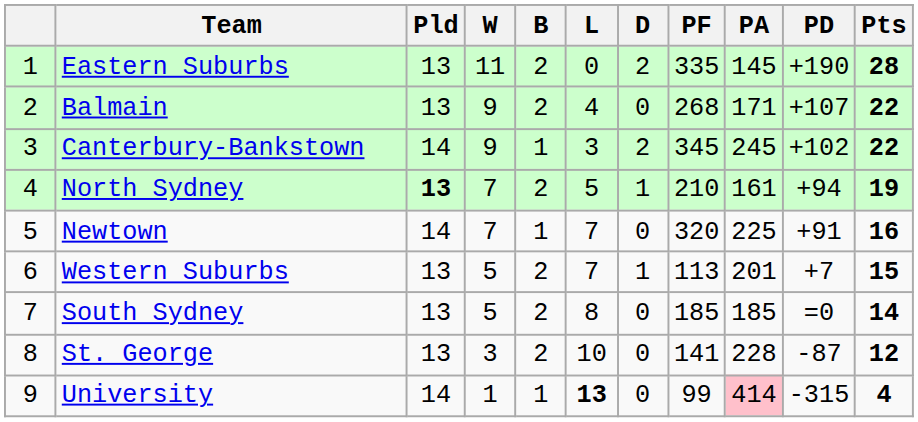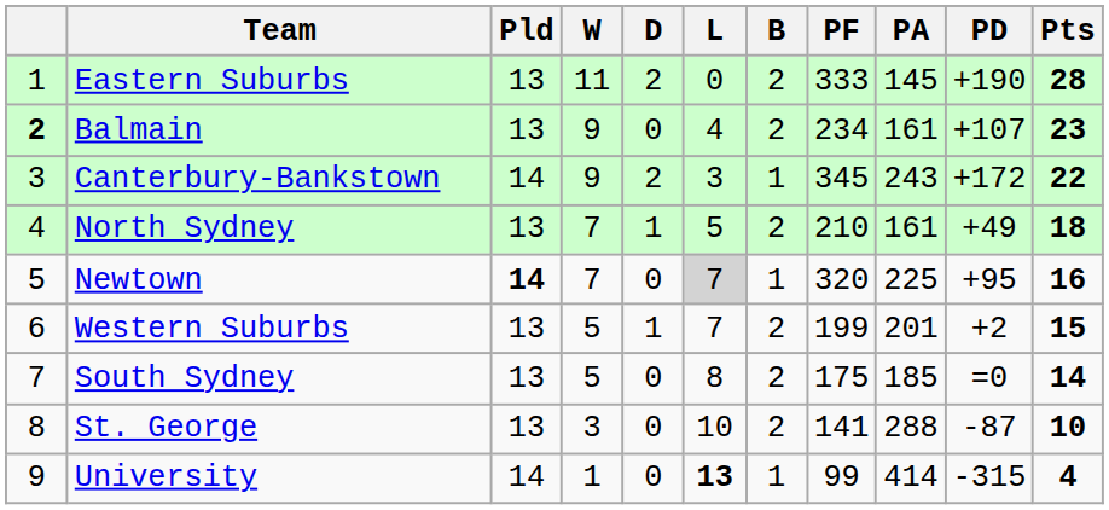columns swapped: D <-> B
Eastern Suburbs | PF: 335 -> 333
Balmain | column 1: normal -> bold
Balmain | PF: 268 -> 234
Balmain | PA: 171 -> 161
Balmain | Pts: 22 -> 23
Canterbury-Bankstown | PA: 245 -> 243
Canterbury-Bankstown | PD: +102 -> +172
North Sydney | Pld: bold -> normal
North Sydney | PD: +94 -> +49
North Sydney | Pts: 19 -> 18
Newtown | Pld: normal -> bold
Newtown | L: no background -> lightgrey background
Newtown | PD: +91 -> +95
Western Suburbs | PF: 113 -> 199
Western Suburbs | PD: +7 -> +2
South Sydney | PF: 185 -> 175
St. George | PA: 228 -> 288
St. George | Pts: 12 -> 10
University | PA: pink background -> no background
